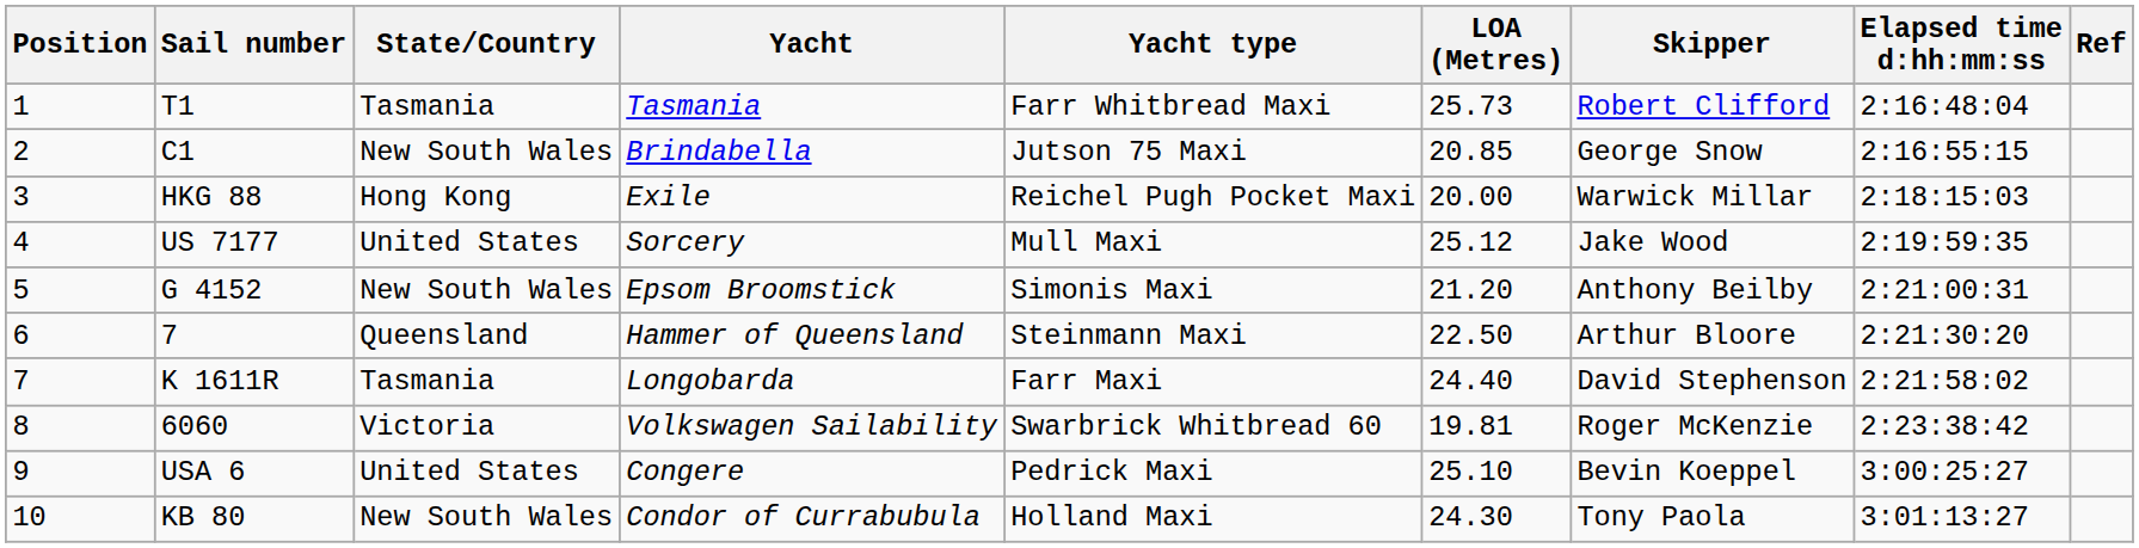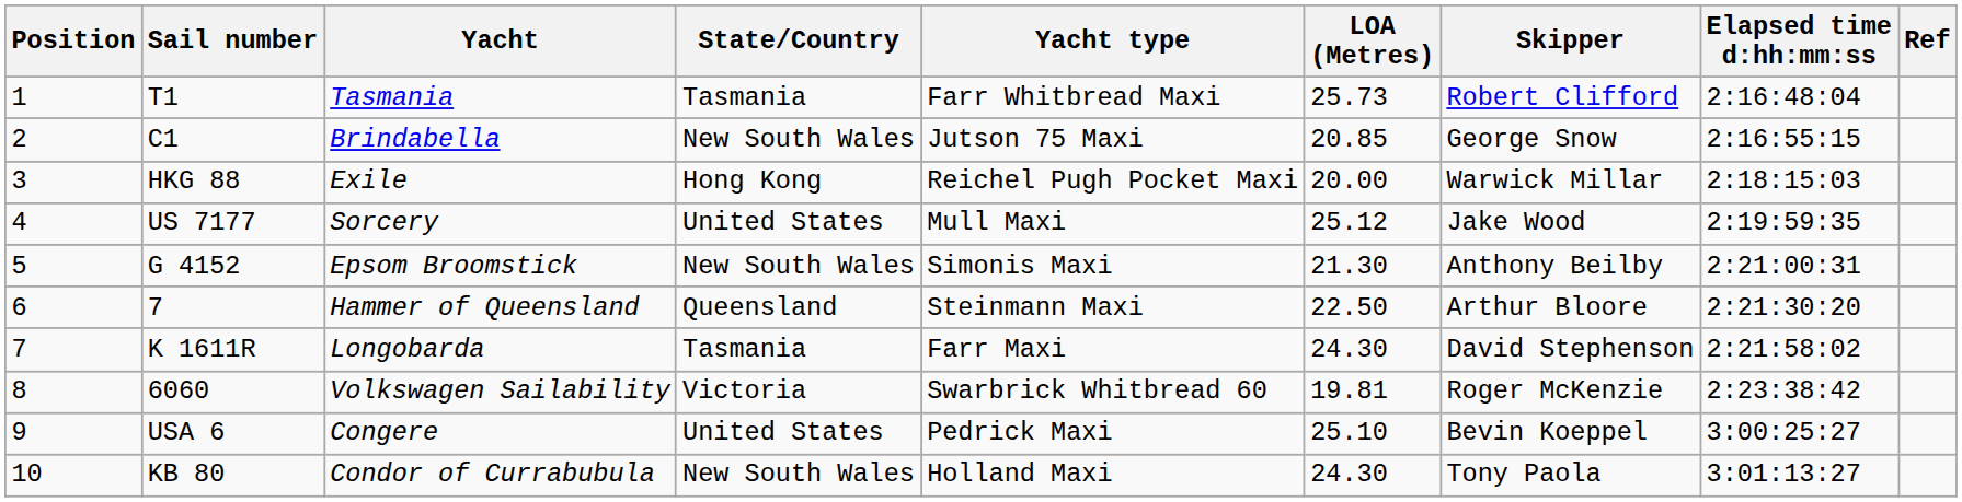columns swapped: Yacht <-> State/Country
G 4152 | LOA (Metres): 21.20 -> 21.30
K 1611R | LOA (Metres): 24.40 -> 24.30
